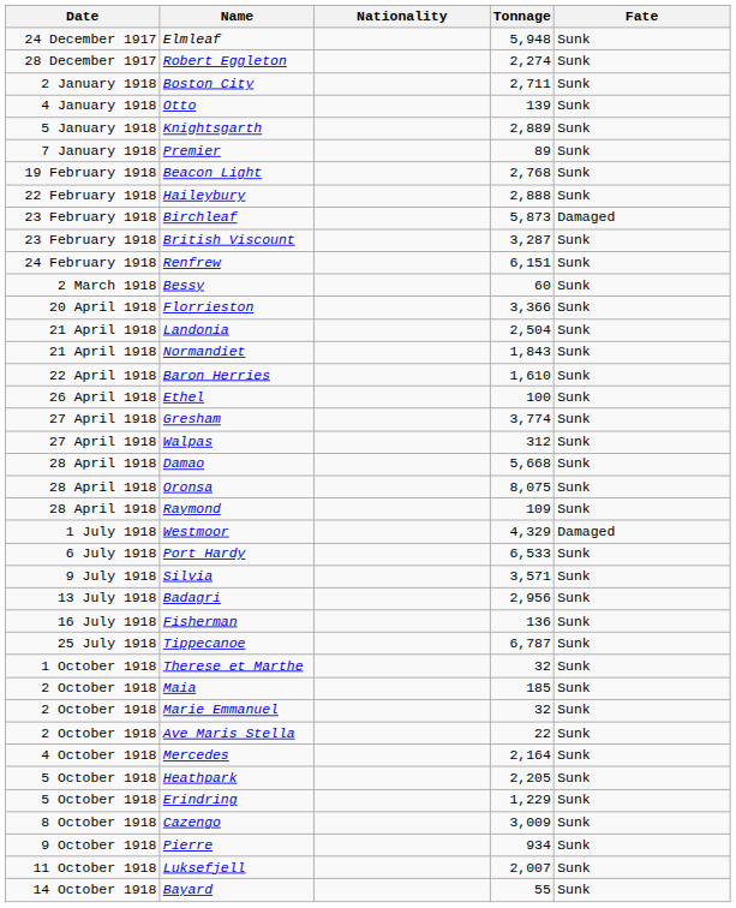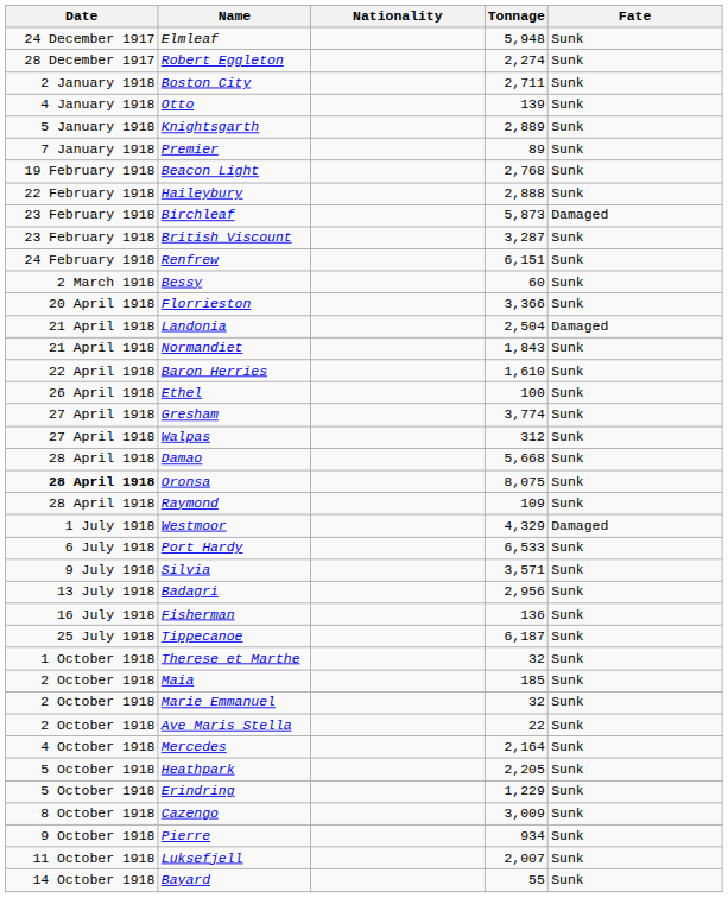Landonia | Fate: Sunk -> Damaged
Oronsa | Date: normal -> bold
Tippecanoe | Tonnage: 6,787 -> 6,187
